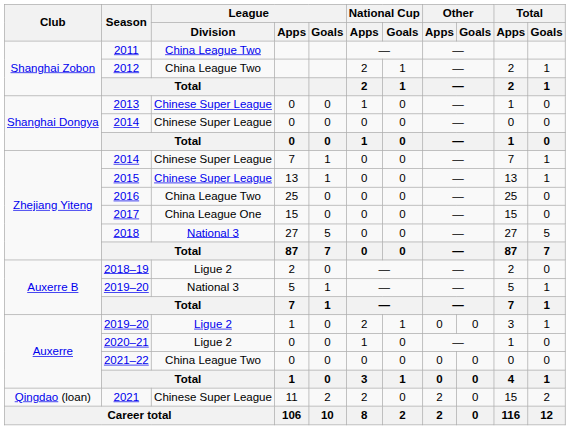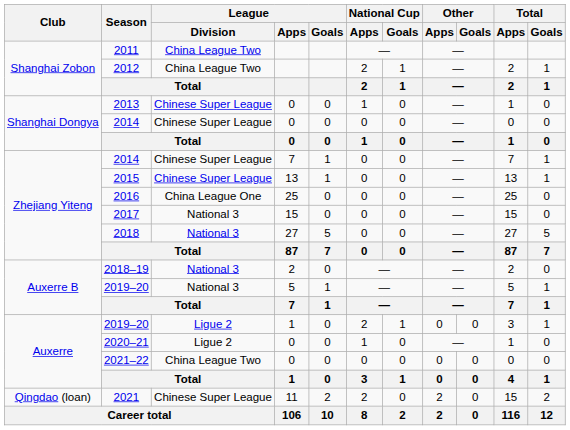2016 | League / Division: China League Two -> China League One
2017 | League / Division: China League One -> National 3
2018–19 | League / Division: Ligue 2 -> National 3
